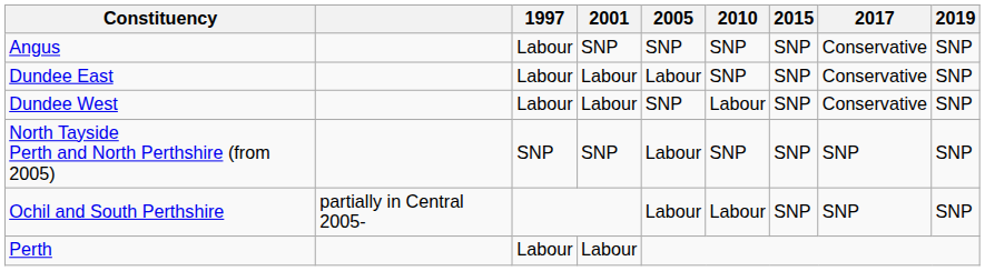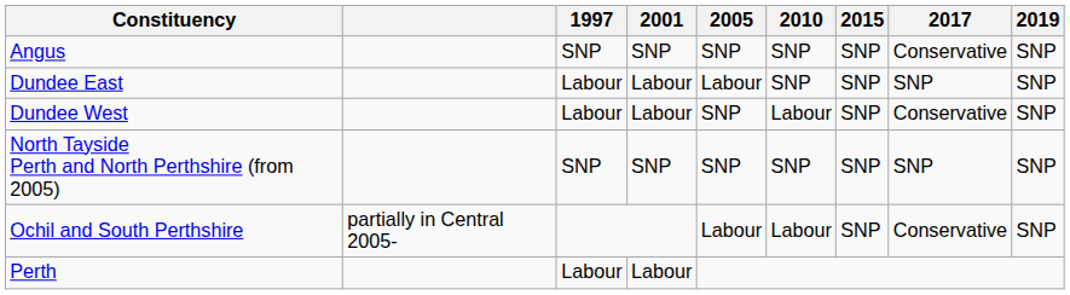Angus | 1997: Labour -> SNP
Dundee East | 2017: Conservative -> SNP
North Tayside Perth and North Perthshire (from 2005) | 2005: Labour -> SNP
Ochil and South Perthshire | 2017: SNP -> Conservative
